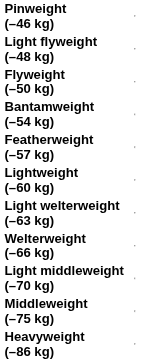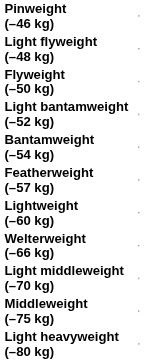+ row: Light bantamweight (–52 kg)
- row: Light welterweight (–63 kg)
+ row: Light heavyweight (–80 kg)
- row: Heavyweight (–86 kg)
